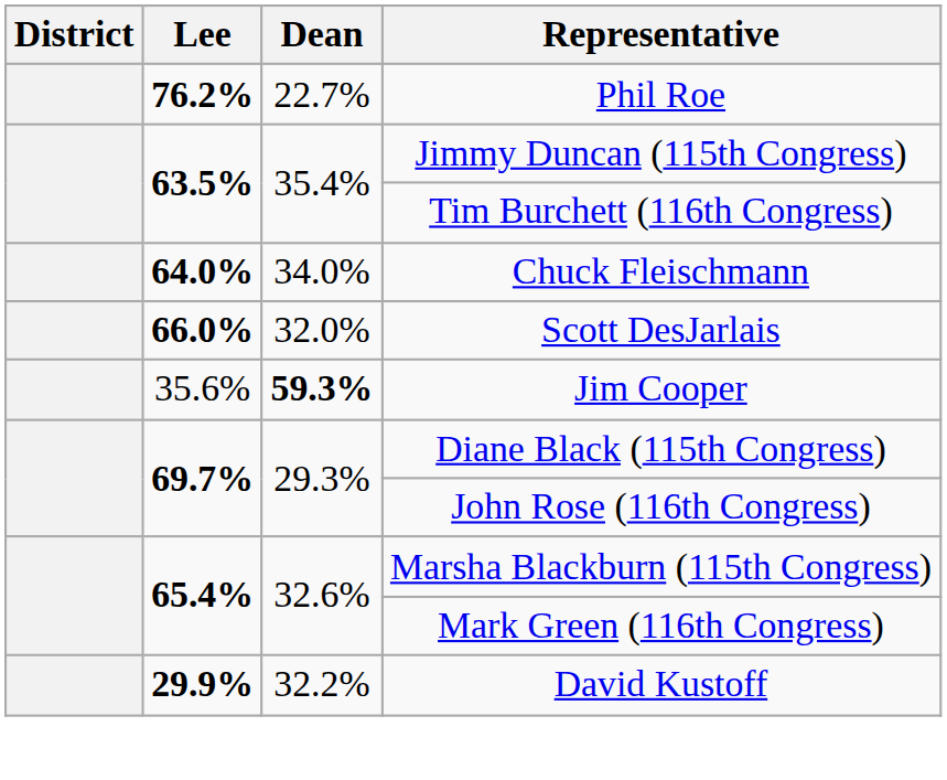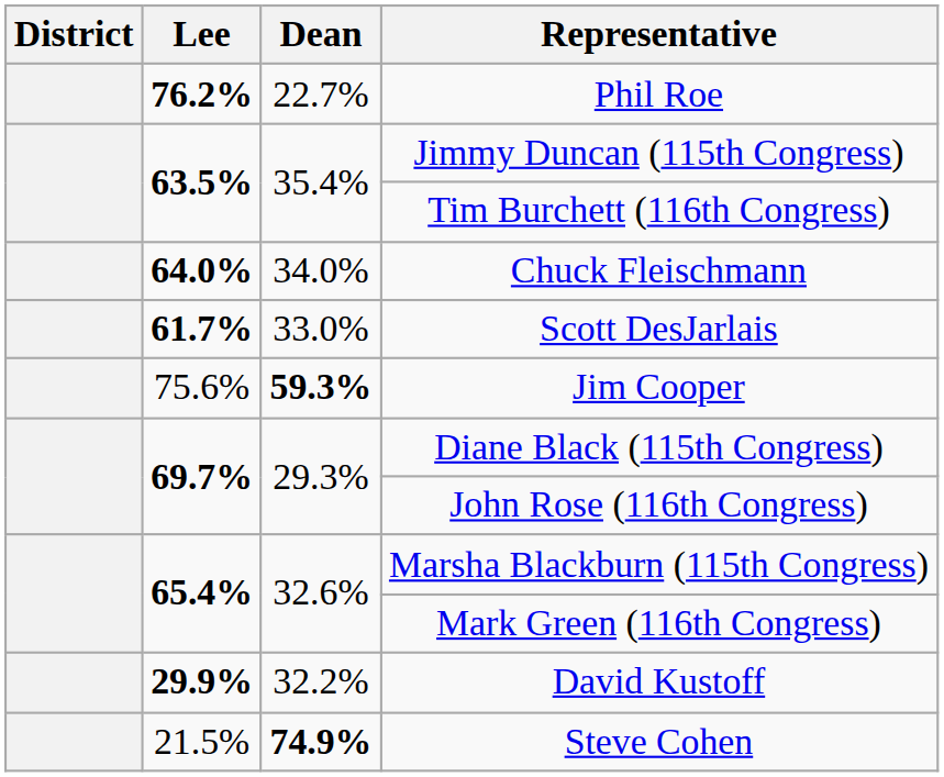Scott DesJarlais | Lee: 66.0% -> 61.7%
Scott DesJarlais | Dean: 32.0% -> 33.0%
Jim Cooper | Lee: 35.6% -> 75.6%
+ row: 21.5% | 74.9% | Steve Cohen
